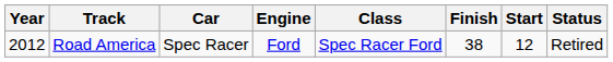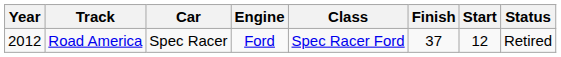Road America | Finish: 38 -> 37
